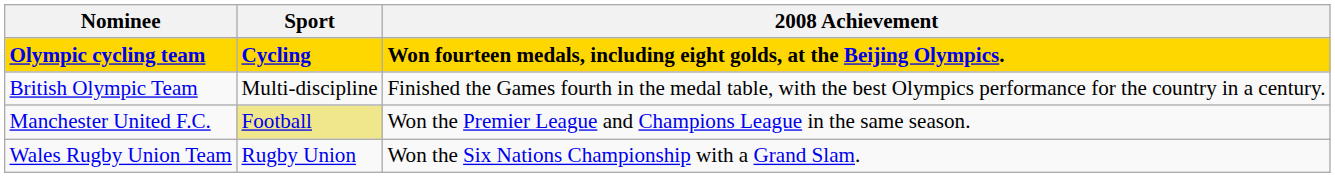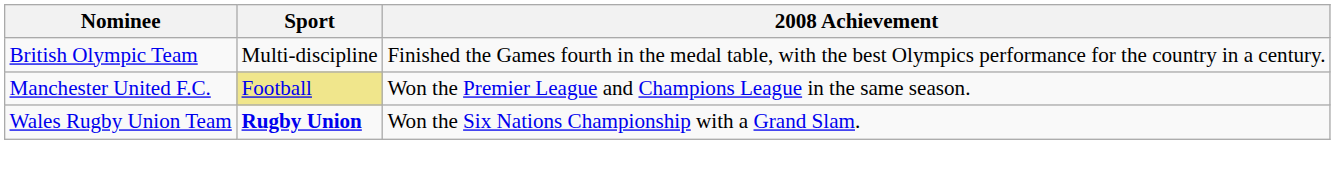- row: Olympic cycling team | Cycling | Won fourteen medals, including eight golds, at the Beijing Olympics.
Wales Rugby Union Team | Sport: normal -> bold
